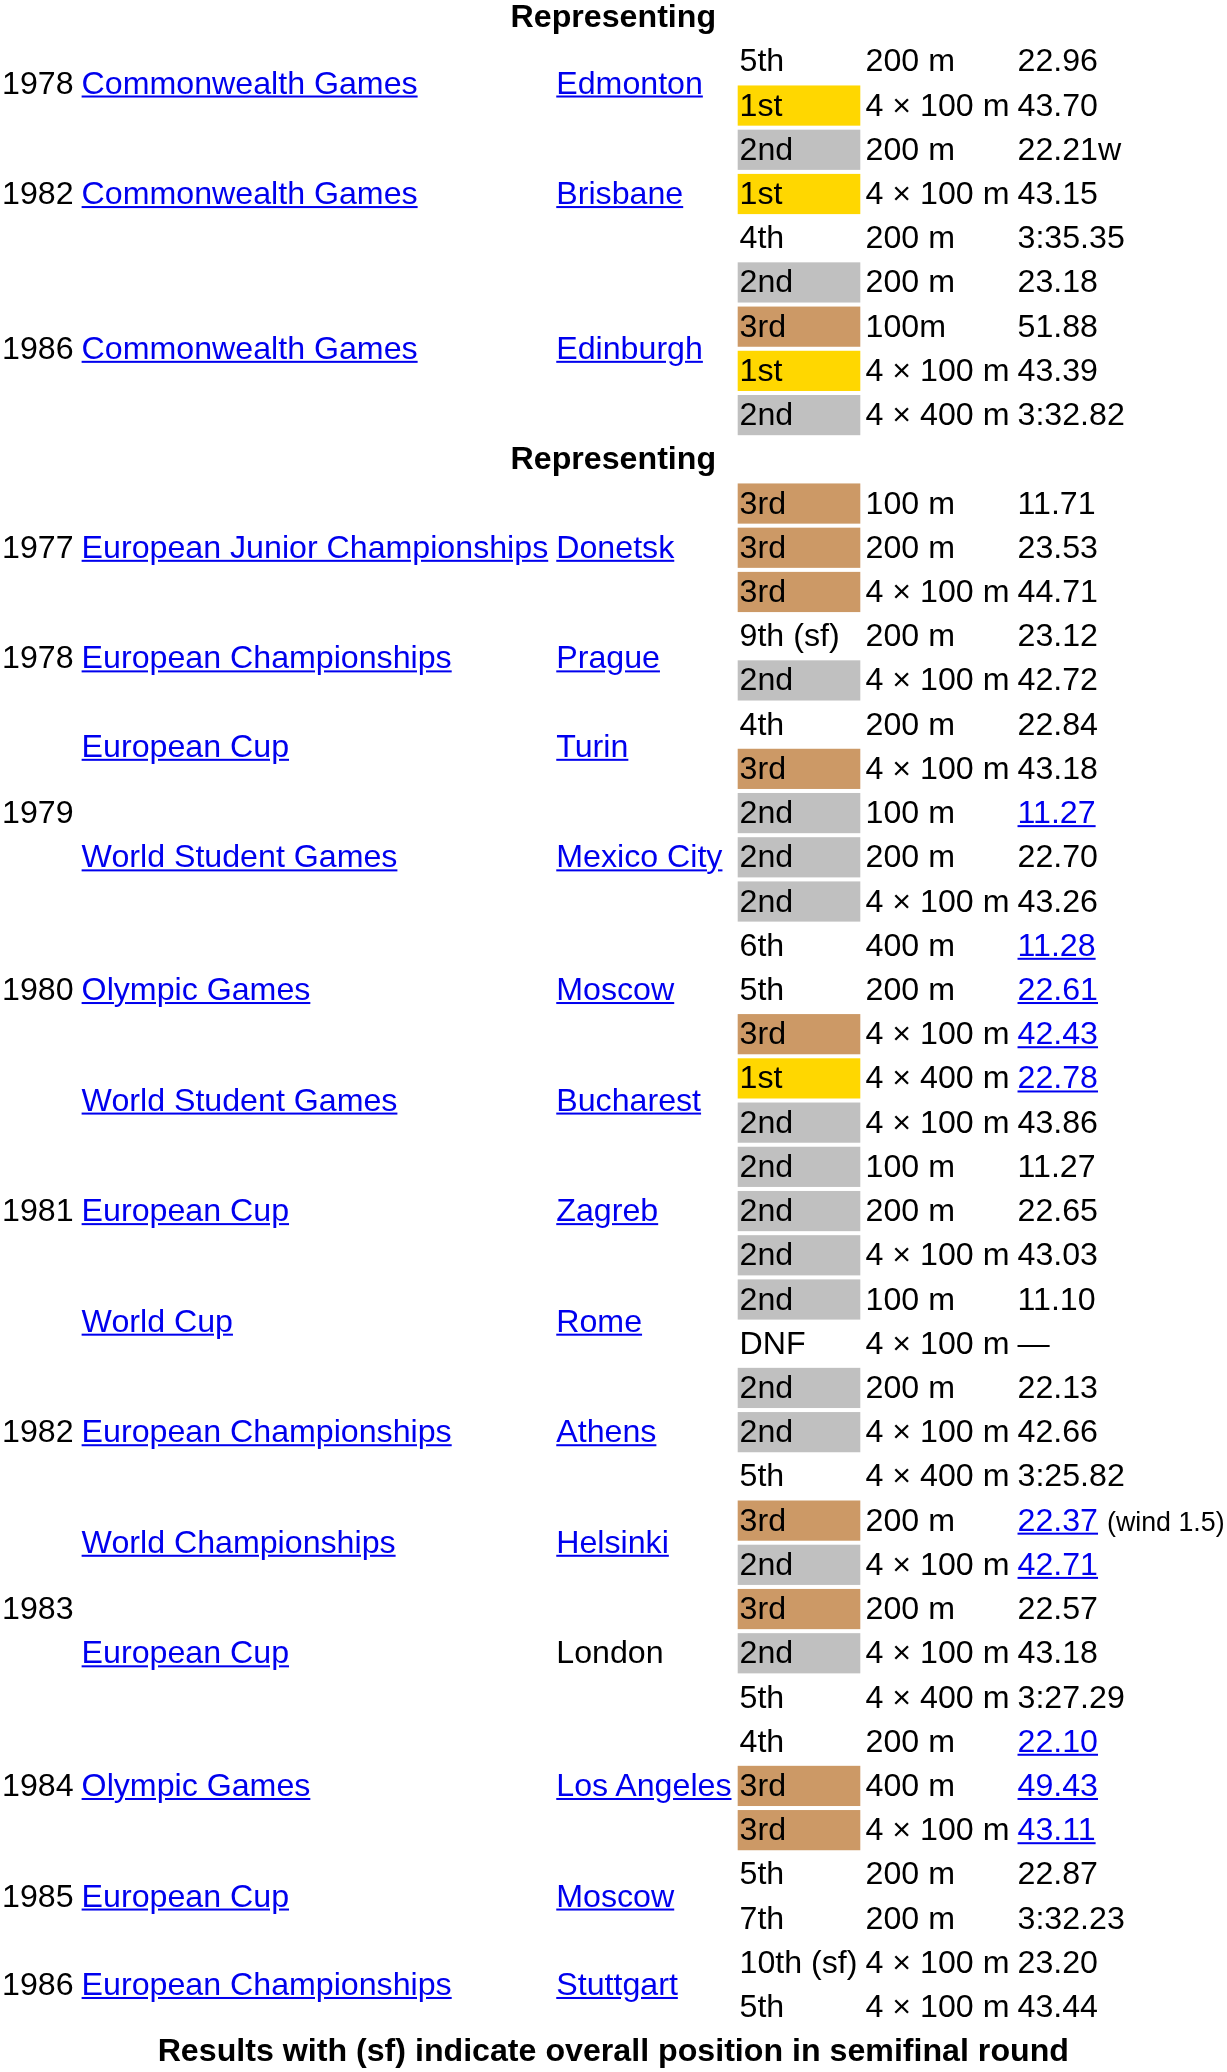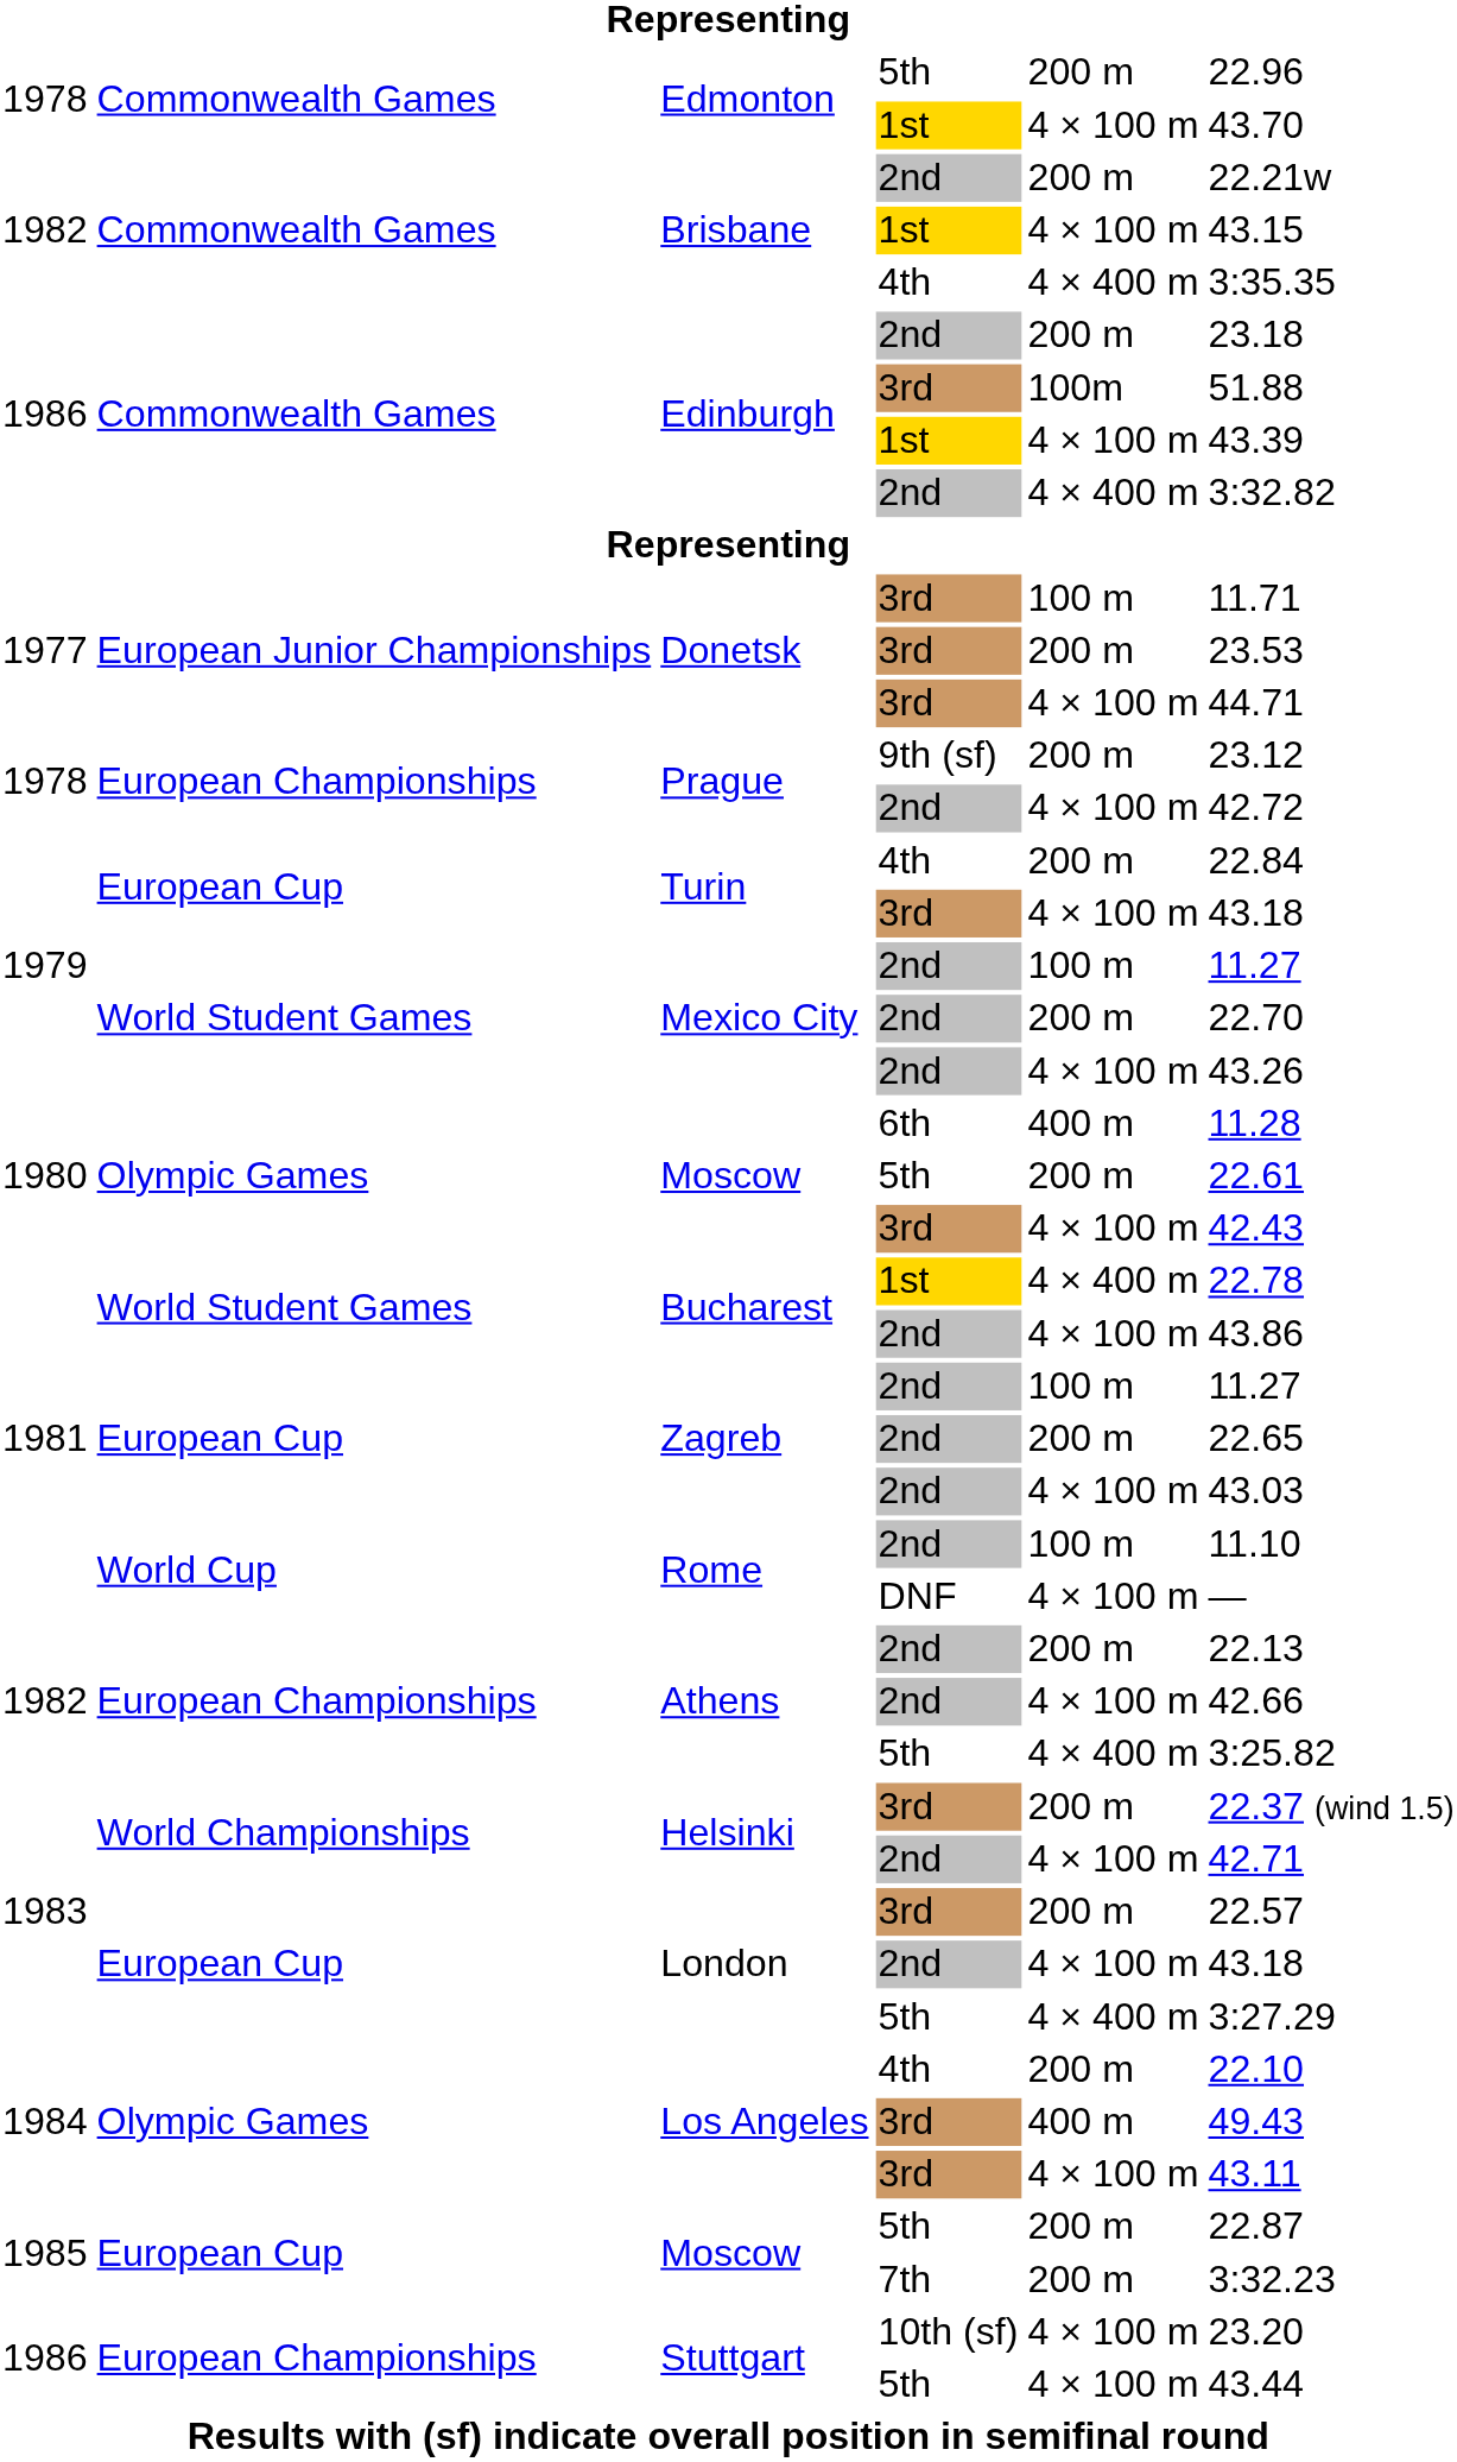Brisbane / 4th | column 5: 200 m -> 4 × 400 m
